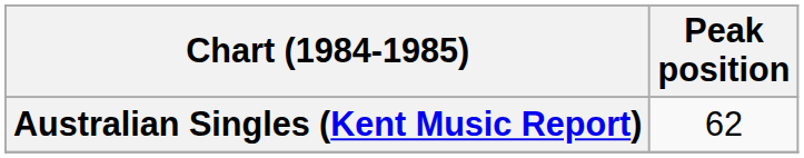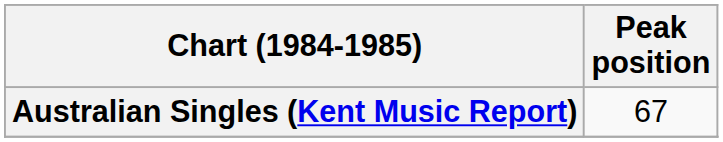Australian Singles (Kent Music Report) | Peak position: 62 -> 67
